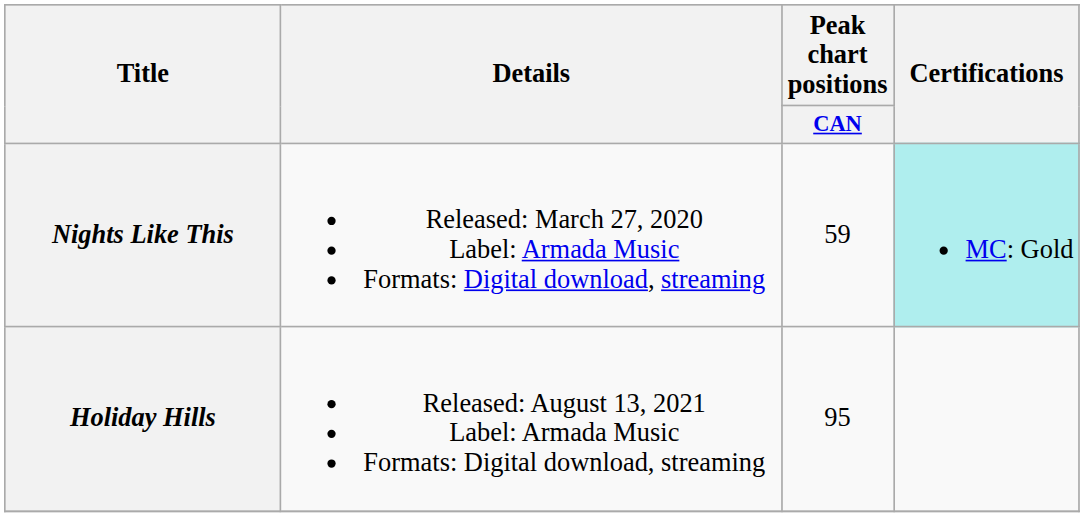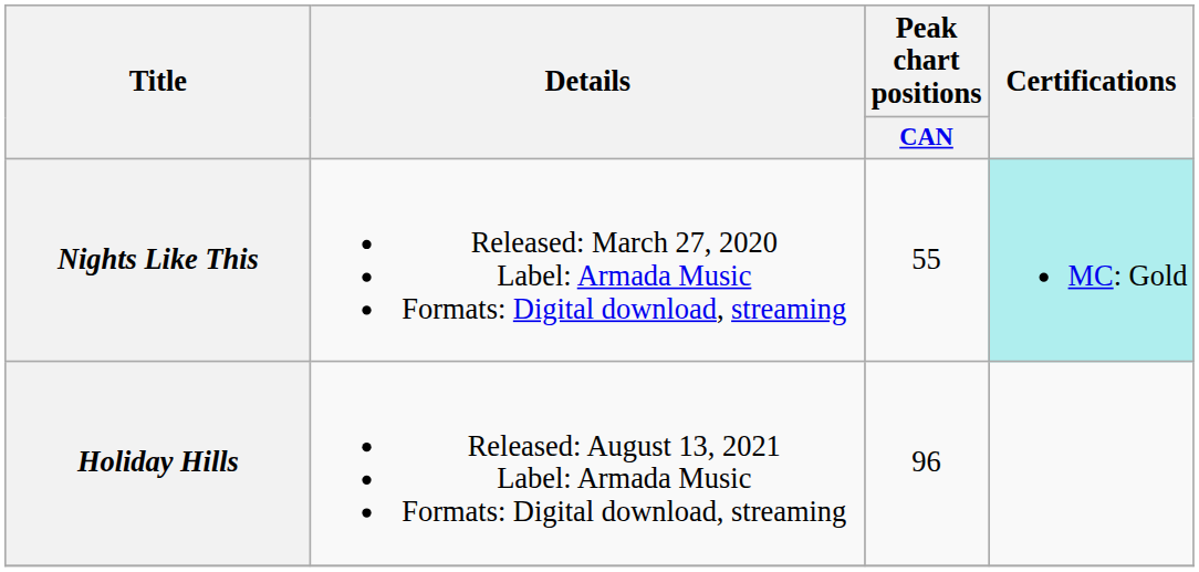Nights Like This | Peak chart positions / CAN: 59 -> 55
Holiday Hills | Peak chart positions / CAN: 95 -> 96
